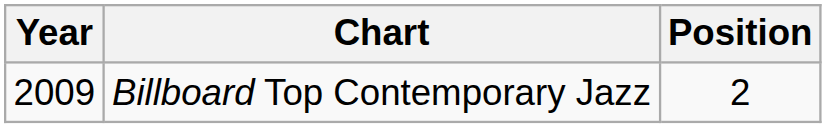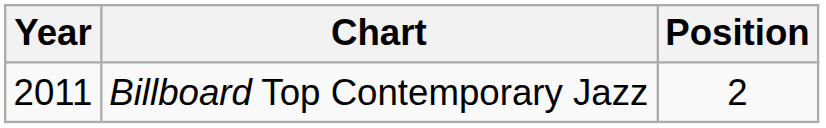Billboard Top Contemporary Jazz | Year: 2009 -> 2011
